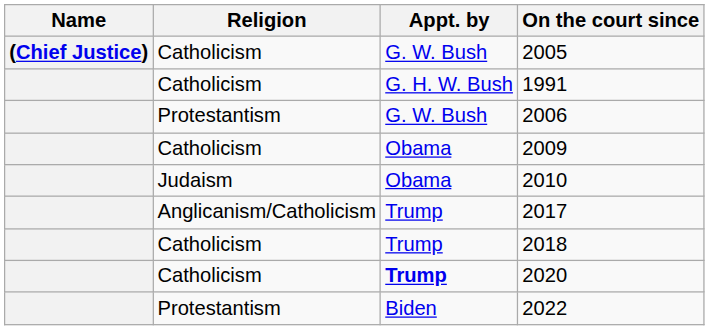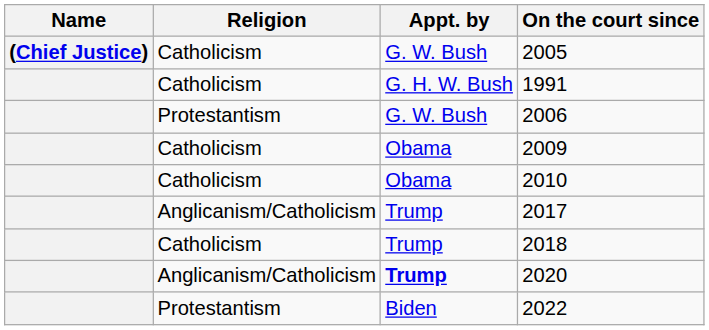2010 | Religion: Judaism -> Catholicism
2020 | Religion: Catholicism -> Anglicanism/Catholicism
